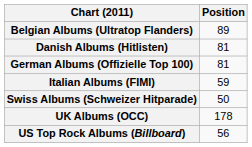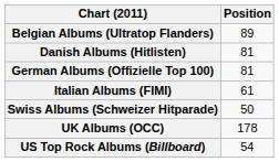Italian Albums (FIMI) | Position: 59 -> 61
US Top Rock Albums (Billboard) | Position: 56 -> 54
